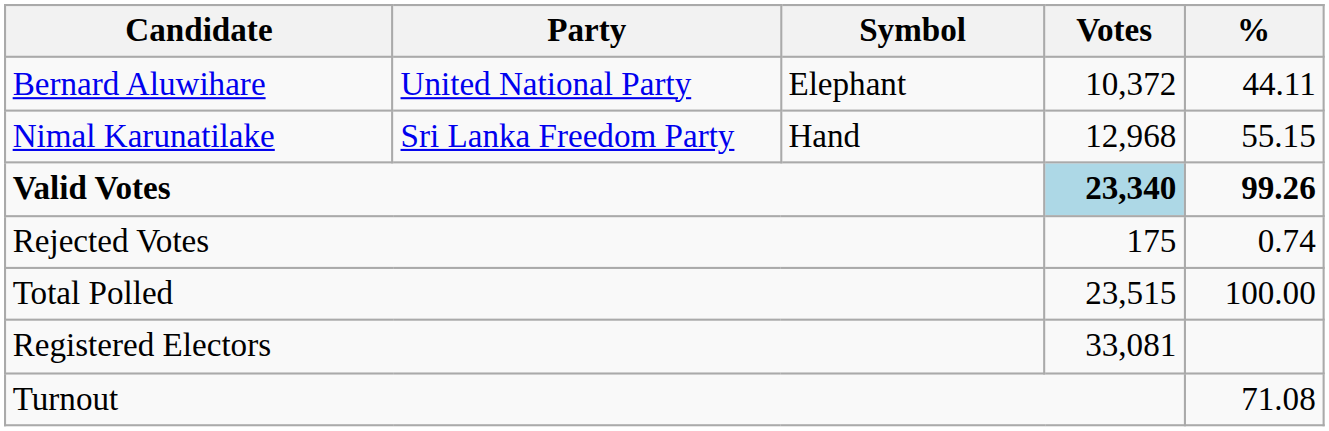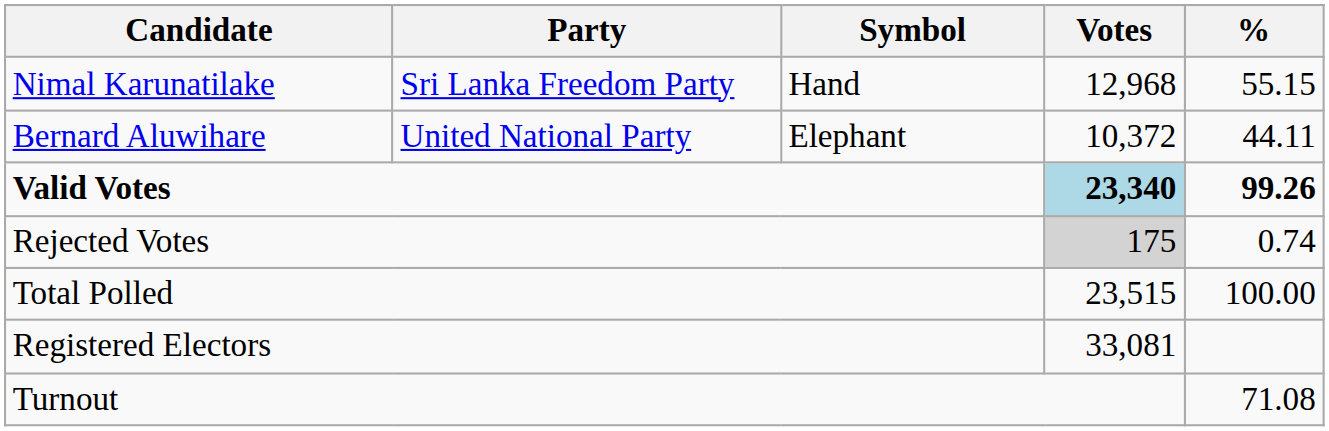rows swapped: Nimal Karunatilake <-> Bernard Aluwihare
Rejected Votes | Votes: no background -> lightgrey background
